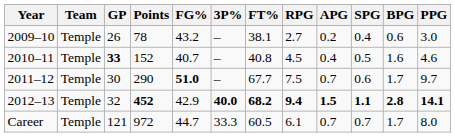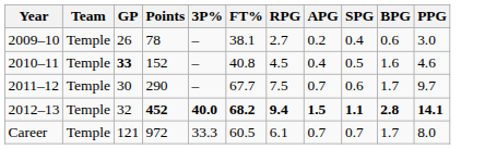- column: FG% | 43.2 | 40.7 | 51.0 | 42.9 | 44.7
